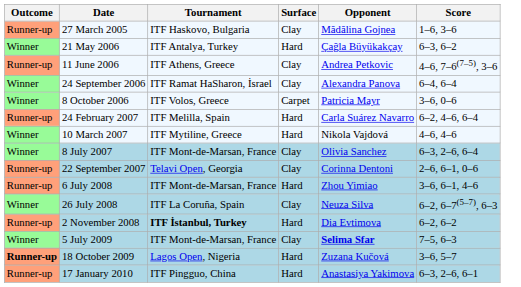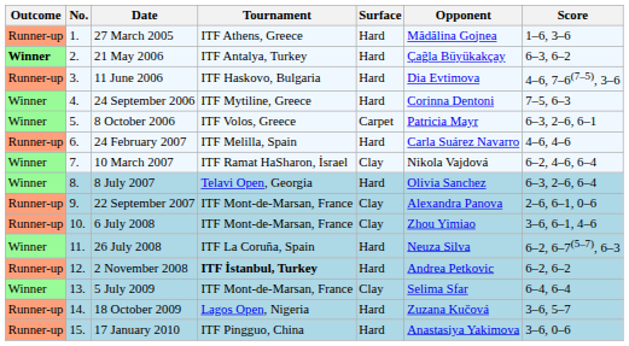+ column: No. | 1. | 2. | 3. | 4. | 5. | 6. | 7. | 8. | 9. | 10. | 11. | 12. | 13. | 14. | 15.
27 March 2005 | Tournament: ITF Haskovo, Bulgaria -> ITF Athens, Greece
27 March 2005 | Surface: Clay -> Hard
21 May 2006 | Outcome: normal -> bold
11 June 2006 | Tournament: ITF Athens, Greece -> ITF Haskovo, Bulgaria
11 June 2006 | Surface: Clay -> Hard
11 June 2006 | Opponent: Andrea Petkovic -> Dia Evtimova
24 September 2006 | Tournament: ITF Ramat HaSharon, İsrael -> ITF Mytiline, Greece
24 September 2006 | Surface: Clay -> Hard
24 September 2006 | Opponent: Alexandra Panova -> Corinna Dentoni
24 September 2006 | Score: 6–4, 6–4 -> 7–5, 6–3
8 October 2006 | Score: 3–6, 0–6 -> 6–3, 2–6, 6–1
24 February 2007 | Score: 6–2, 4–6, 6–4 -> 4–6, 4–6
10 March 2007 | Tournament: ITF Mytiline, Greece -> ITF Ramat HaSharon, İsrael
10 March 2007 | Surface: Hard -> Clay
10 March 2007 | Score: 4–6, 4–6 -> 6–2, 4–6, 6–4
8 July 2007 | Tournament: ITF Mont-de-Marsan, France -> Telavi Open, Georgia
8 July 2007 | Surface: Clay -> Hard
22 September 2007 | Tournament: Telavi Open, Georgia -> ITF Mont-de-Marsan, France
22 September 2007 | Opponent: Corinna Dentoni -> Alexandra Panova
6 July 2008 | Surface: Hard -> Clay
26 July 2008 | Surface: Clay -> Hard
2 November 2008 | Opponent: Dia Evtimova -> Andrea Petkovic
5 July 2009 | Opponent: bold -> normal
5 July 2009 | Score: 7–5, 6–3 -> 6–4, 6–4
18 October 2009 | Outcome: bold -> normal
17 January 2010 | Score: 6–3, 2–6, 6–1 -> 3–6, 0–6
